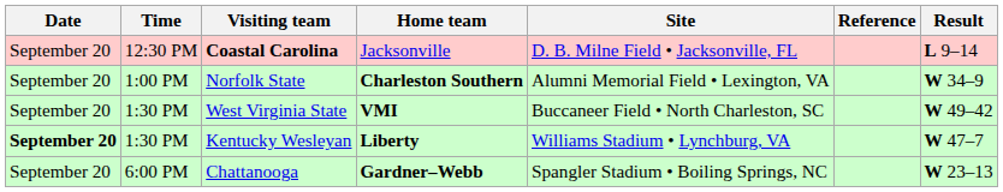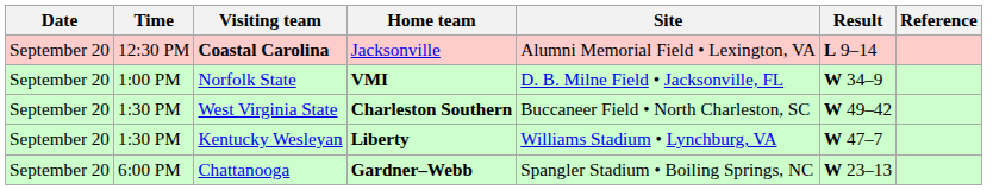columns swapped: Result <-> Reference
Coastal Carolina | Site: D. B. Milne Field • Jacksonville, FL -> Alumni Memorial Field • Lexington, VA
Norfolk State | Home team: Charleston Southern -> VMI
Norfolk State | Site: Alumni Memorial Field • Lexington, VA -> D. B. Milne Field • Jacksonville, FL
West Virginia State | Home team: VMI -> Charleston Southern
Kentucky Wesleyan | Date: bold -> normal
